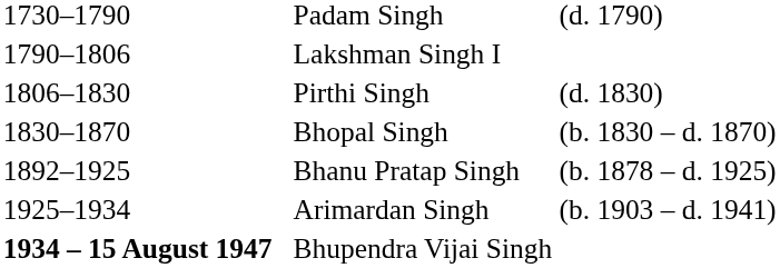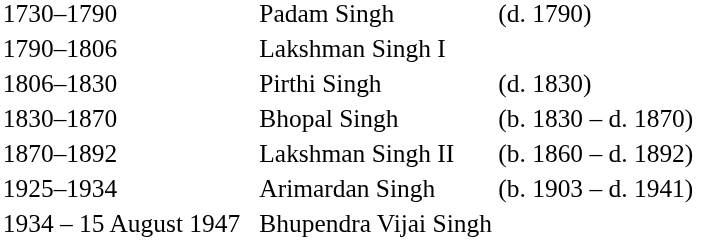+ row: 1870–1892 | Lakshman Singh II | (b. 1860 – d. 1892)
- row: 1892–1925 | Bhanu Pratap Singh | (b. 1878 – d. 1925)
Bhupendra Vijai Singh | column 1: bold -> normal
